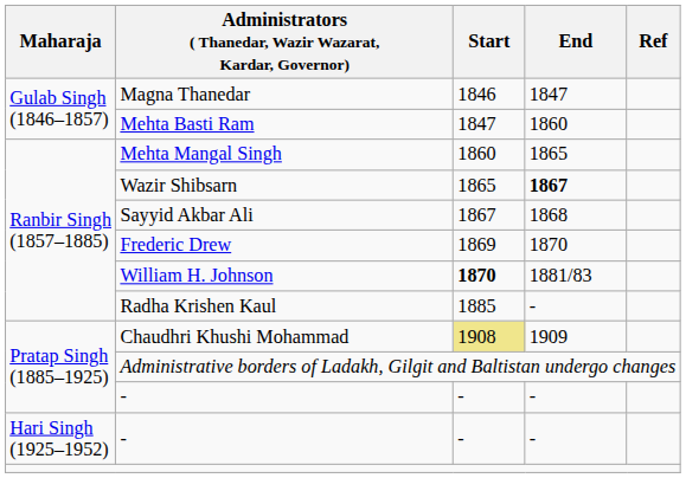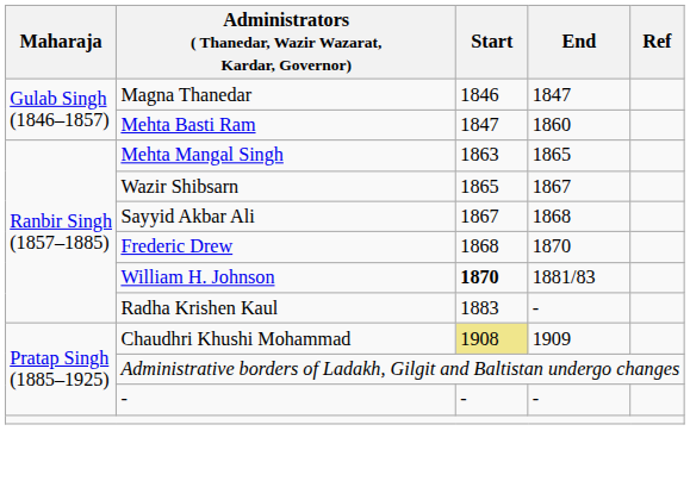Mehta Mangal Singh | Start: 1860 -> 1863
Wazir Shibsarn | End: bold -> normal
Frederic Drew | Start: 1869 -> 1868
Radha Krishen Kaul | Start: 1885 -> 1883
- row: Hari Singh (1925–1952) | - | - | -
